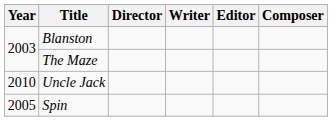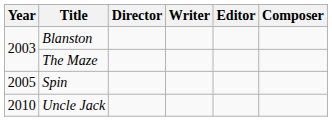rows swapped: Spin <-> Uncle Jack
